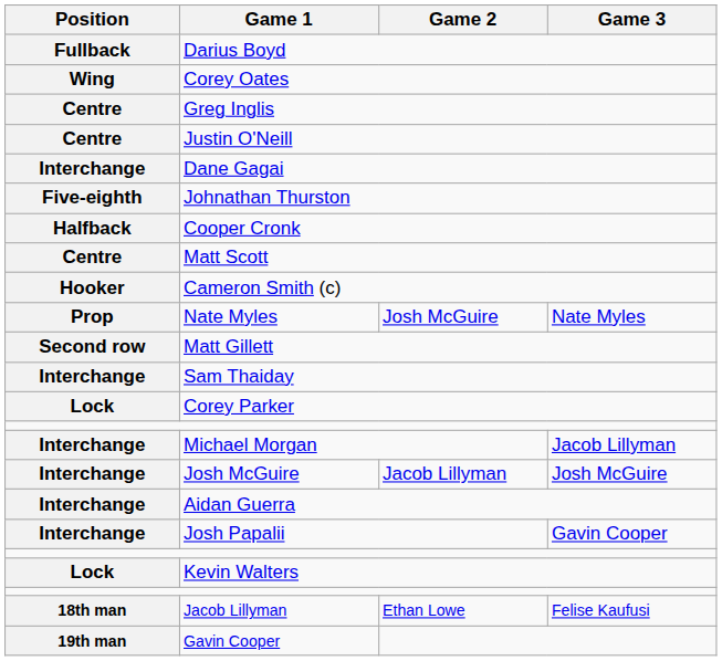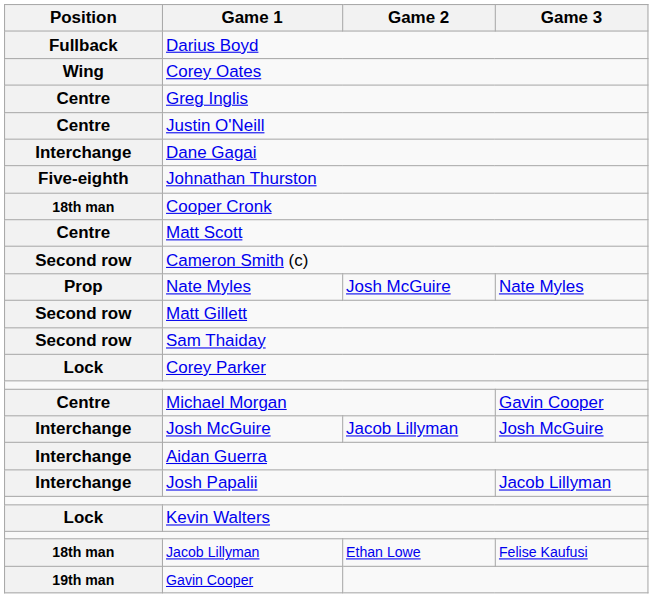Cooper Cronk | Position: Halfback -> 18th man
Cameron Smith (c) | Position: Hooker -> Second row
Sam Thaiday | Position: Interchange -> Second row
Michael Morgan | Position: Interchange -> Centre
Michael Morgan | Game 3: Jacob Lillyman -> Gavin Cooper
Josh Papalii | Game 3: Gavin Cooper -> Jacob Lillyman
